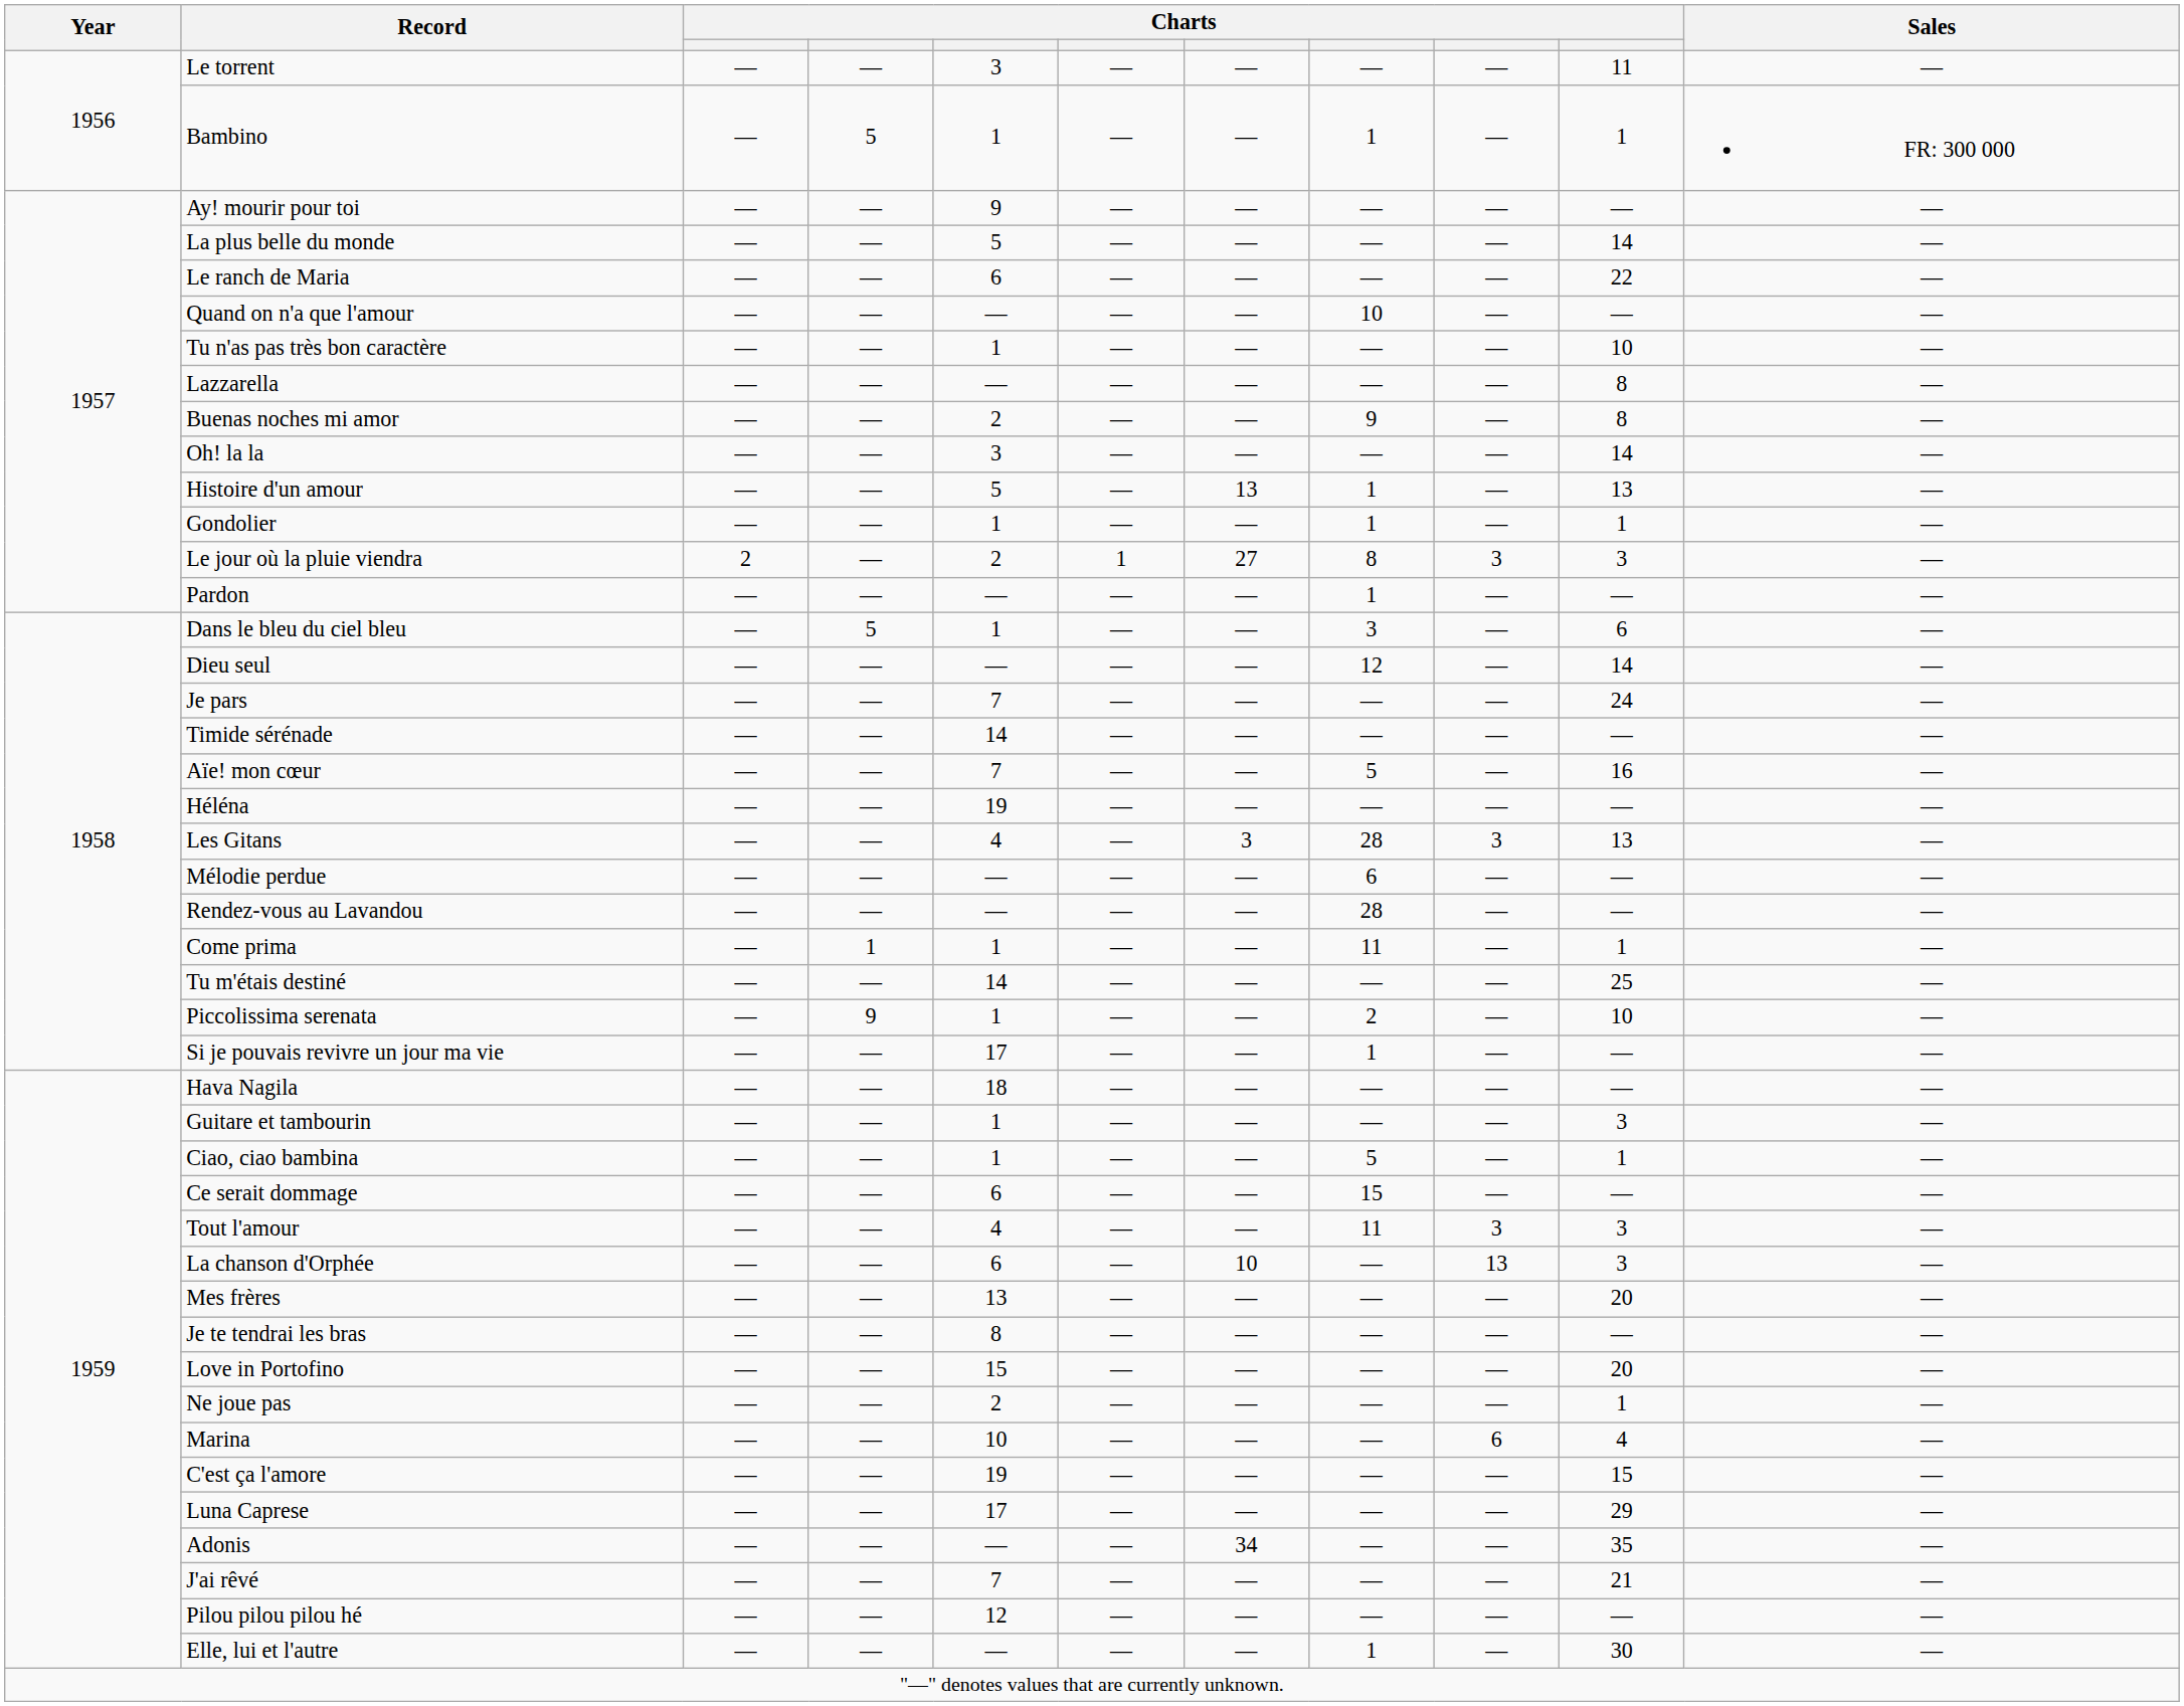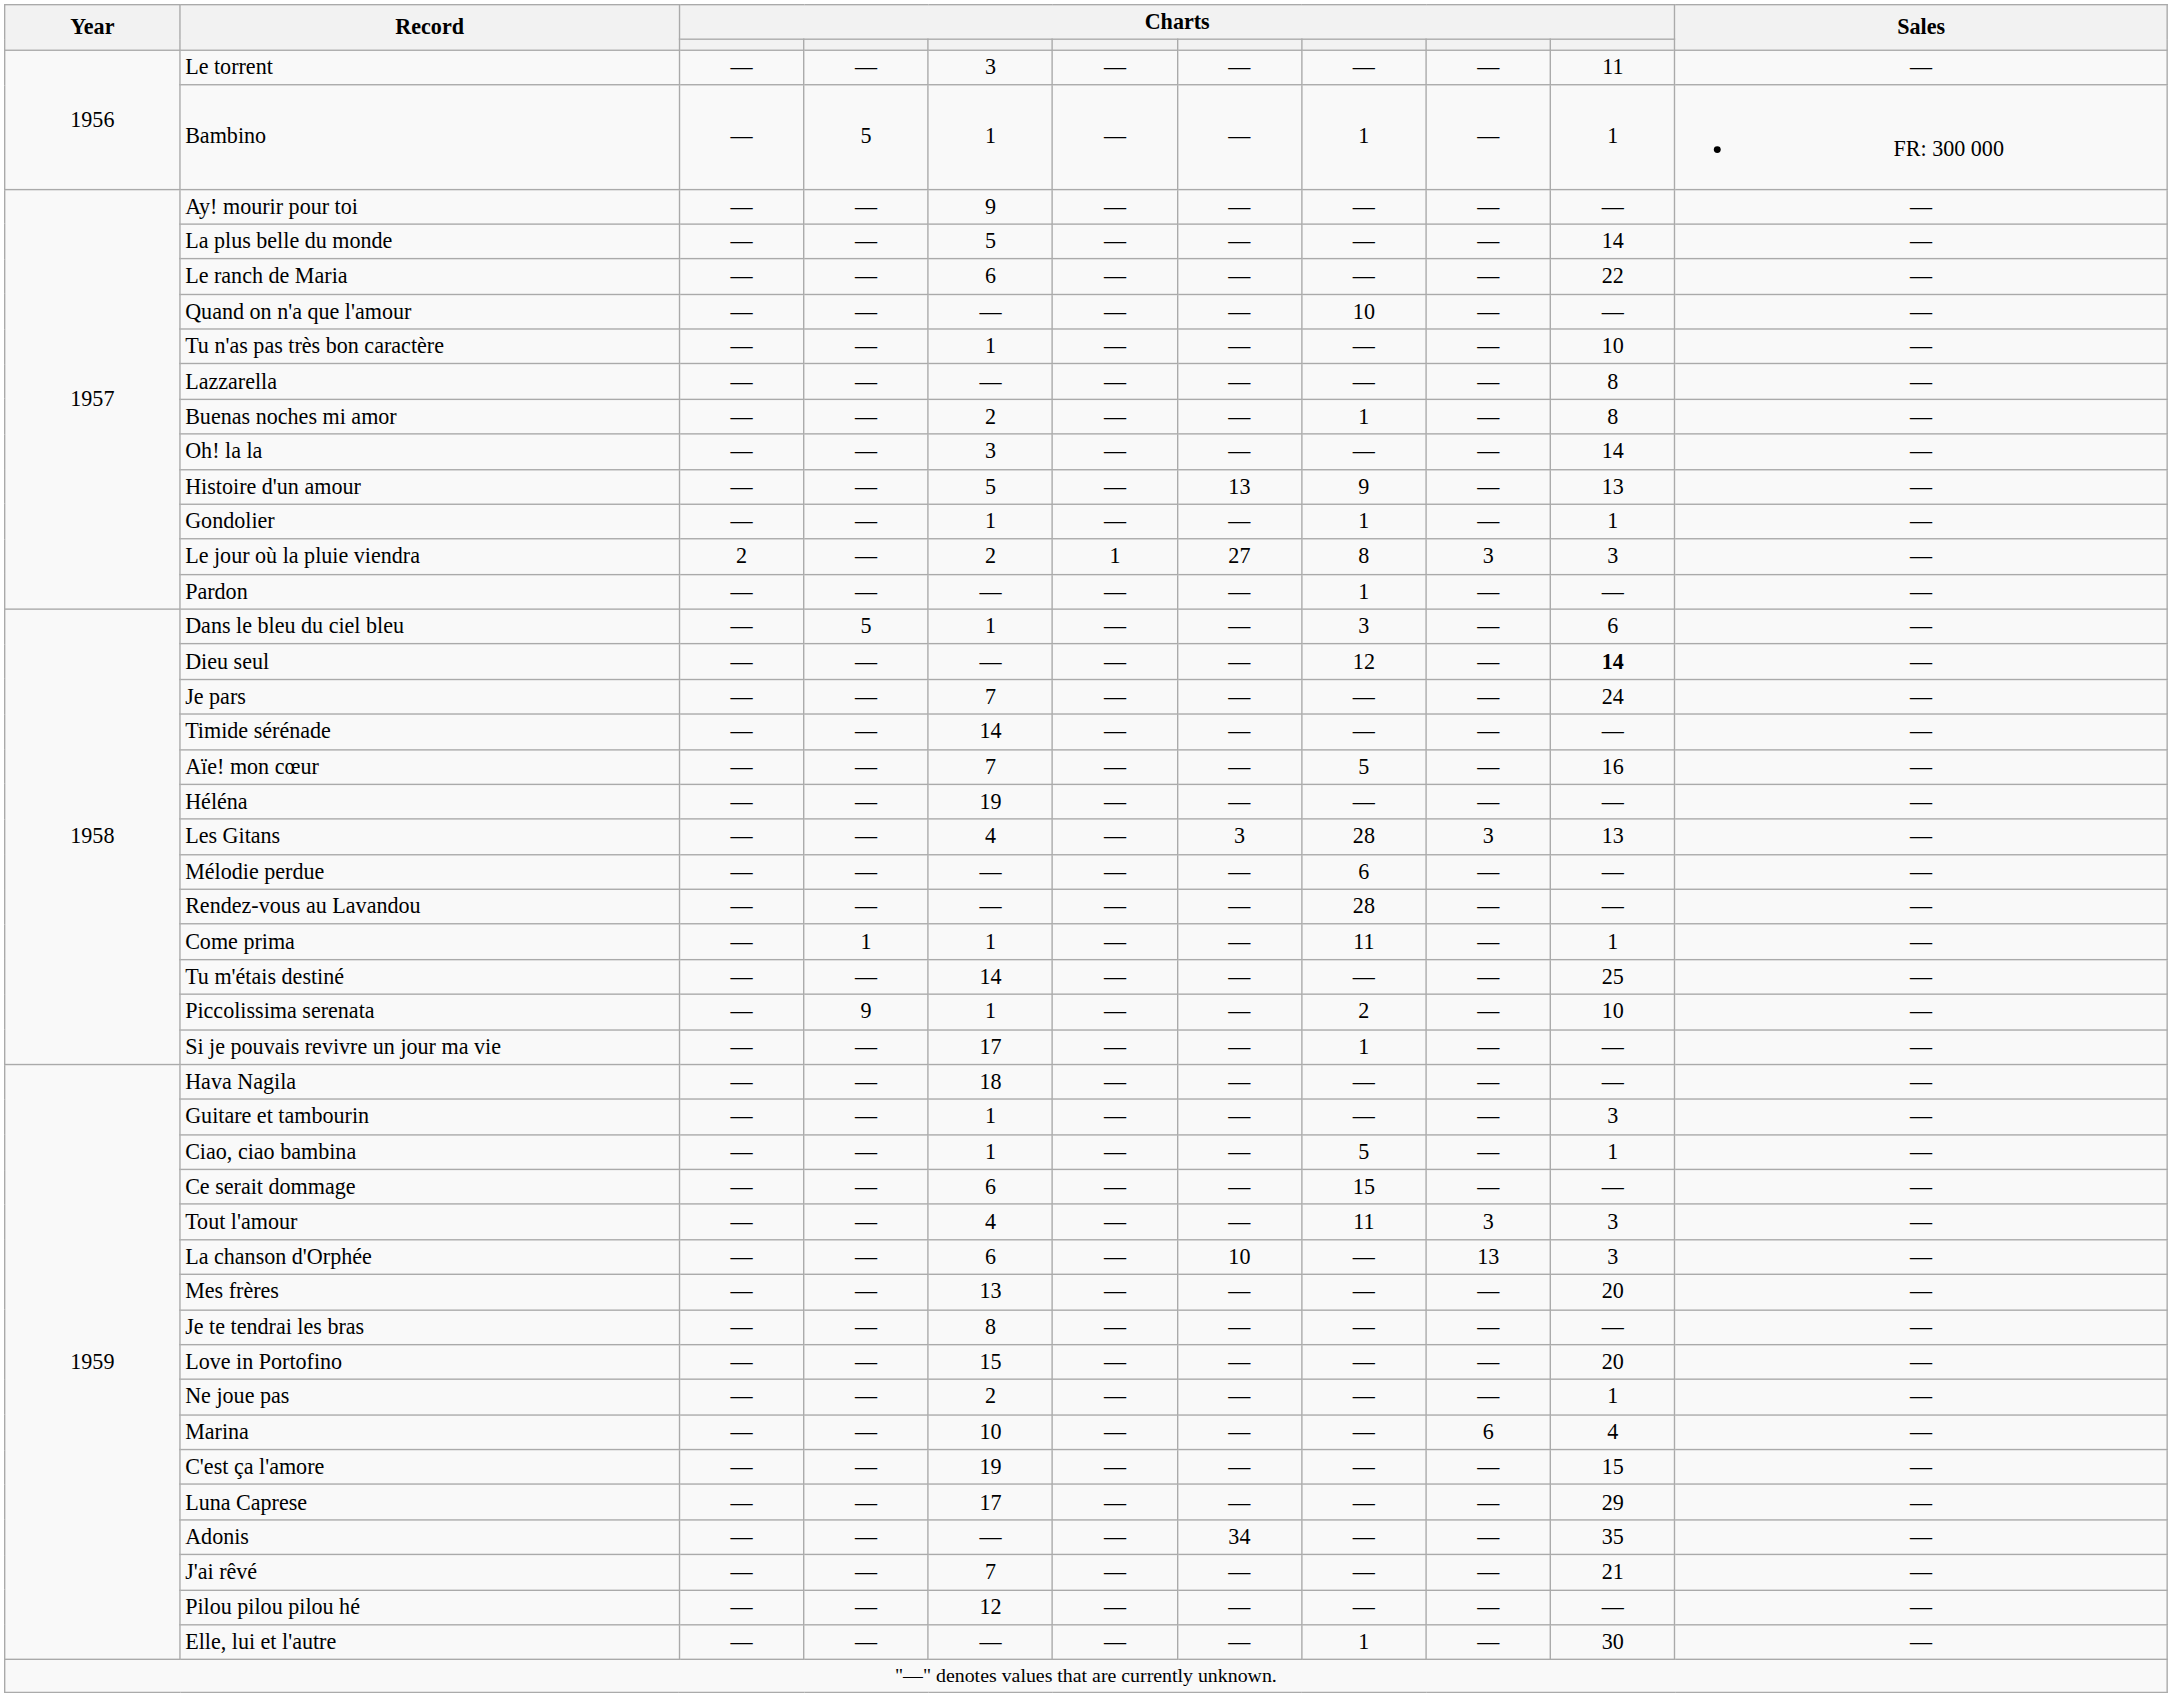Buenas noches mi amor | column 8: 9 -> 1
Histoire d'un amour | column 8: 1 -> 9
Dieu seul | column 10: normal -> bold
